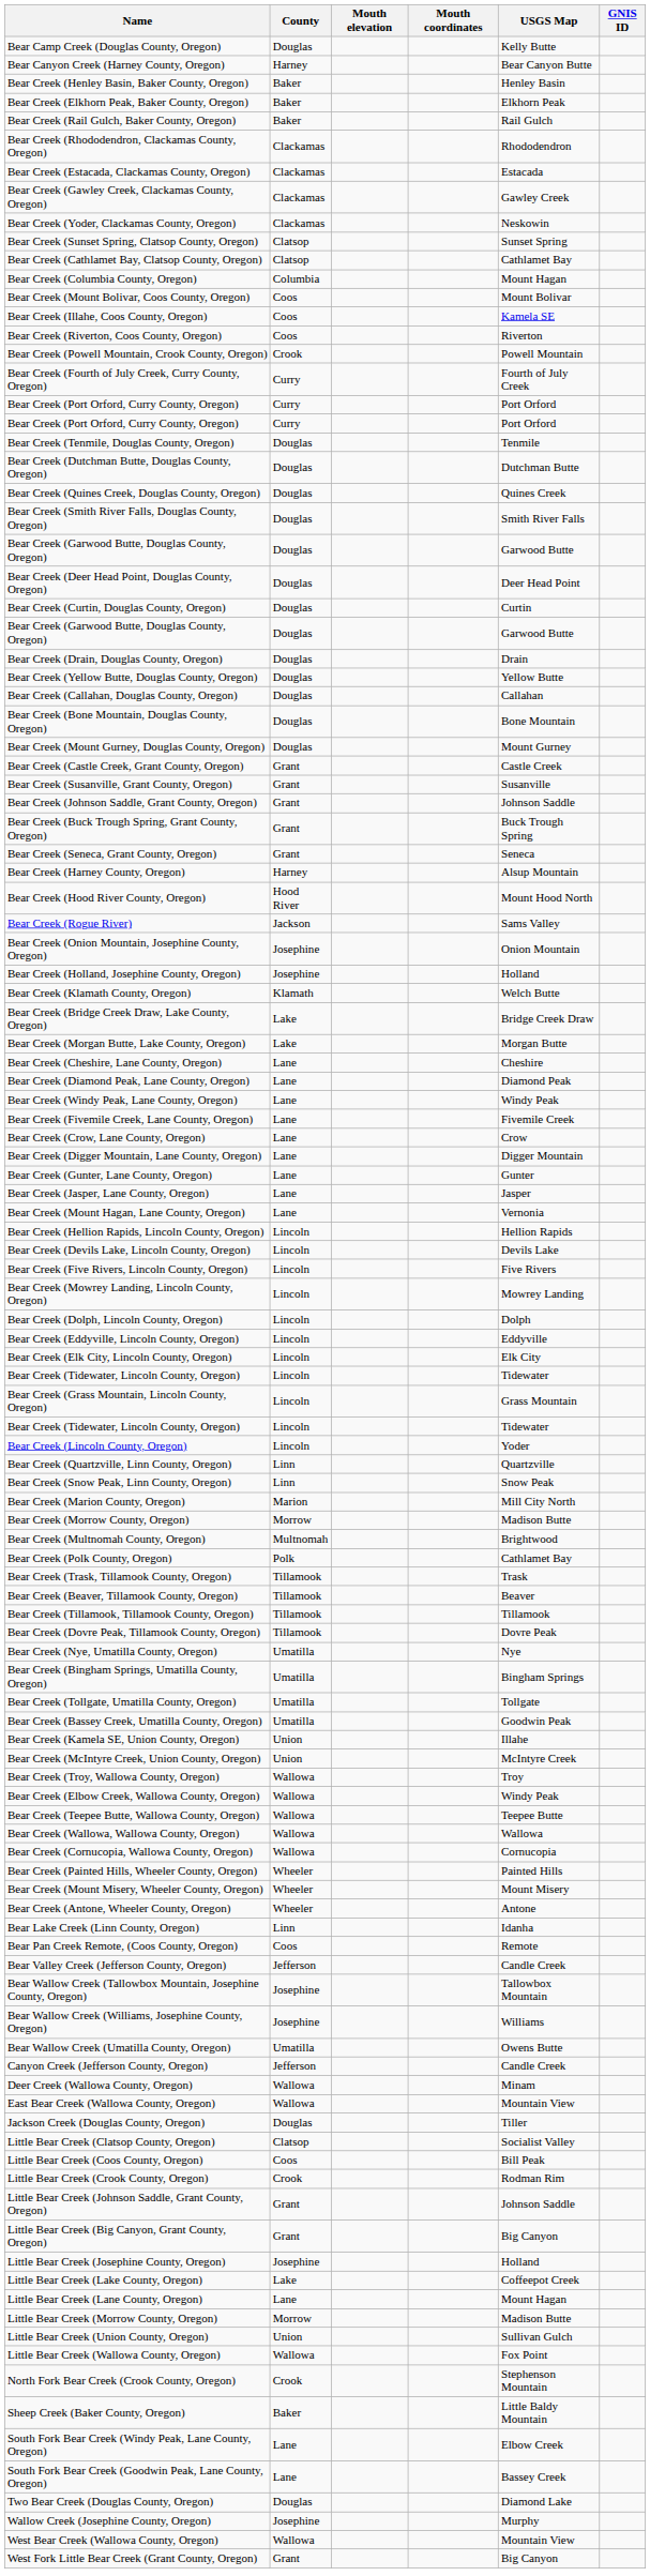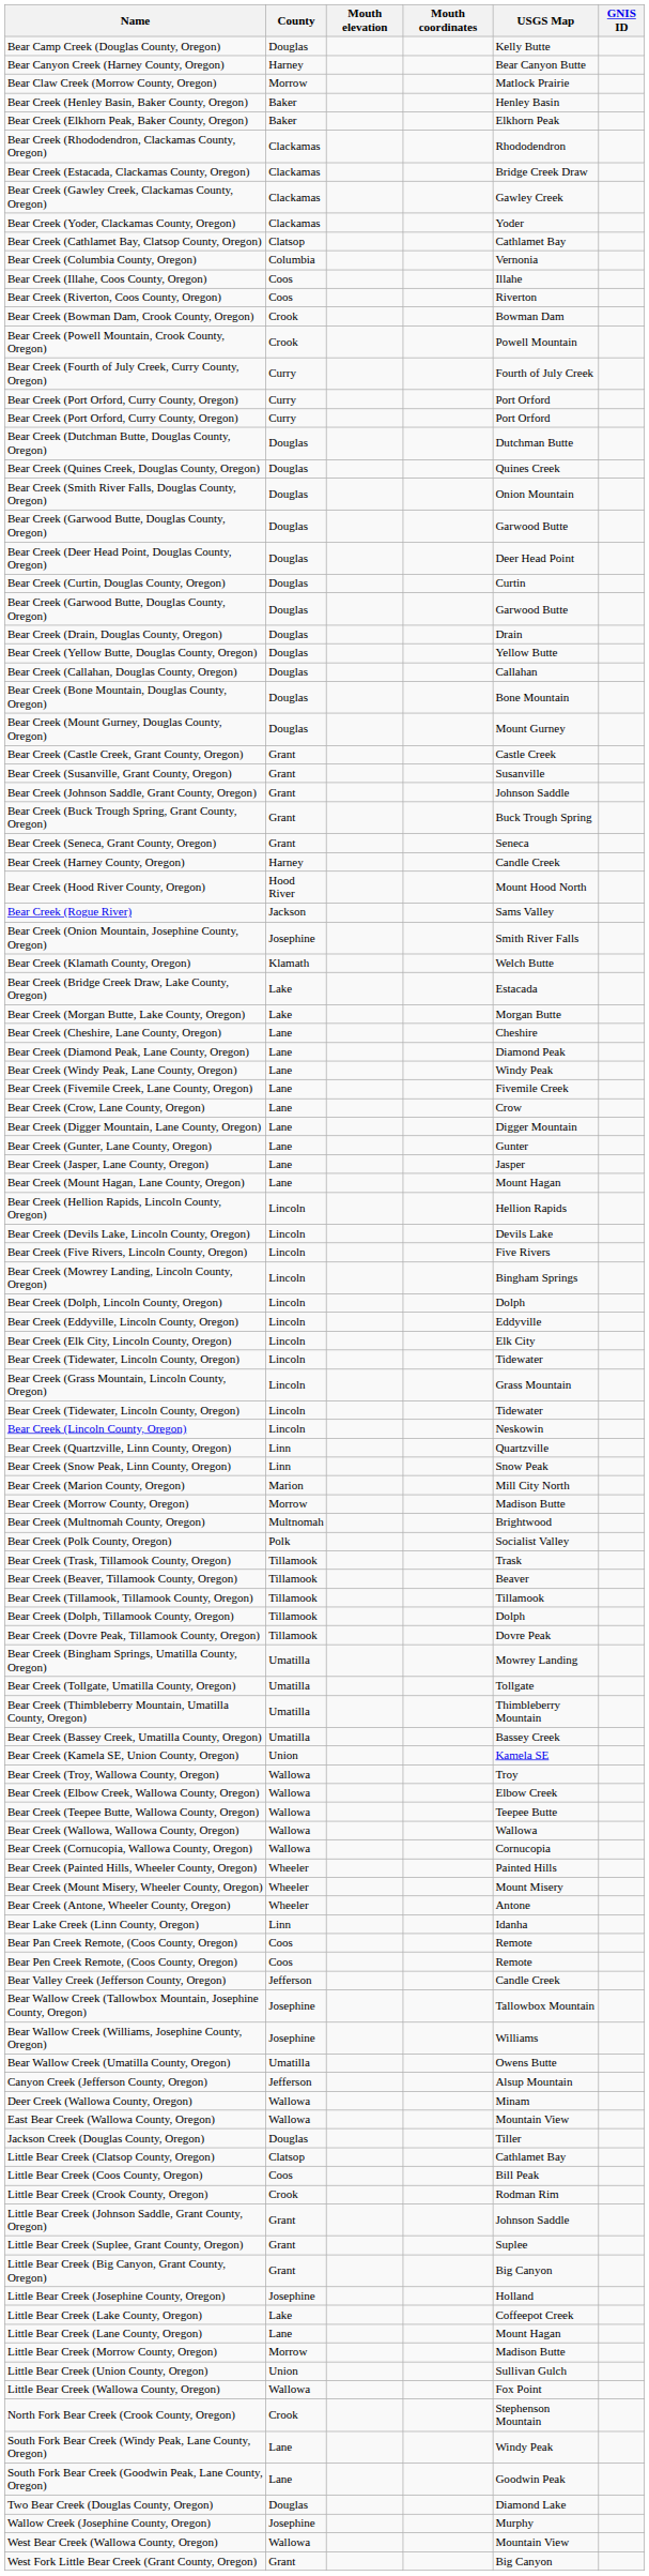+ row: Bear Claw Creek (Morrow County, Oregon) | Morrow | Matlock Prairie
- row: Bear Creek (Rail Gulch, Baker County, Oregon) | Baker | Rail Gulch
Bear Creek (Estacada, Clackamas County, Oregon) | USGS Map: Estacada -> Bridge Creek Draw
Bear Creek (Yoder, Clackamas County, Oregon) | USGS Map: Neskowin -> Yoder
- row: Bear Creek (Sunset Spring, Clatsop County, Oregon) | Clatsop | Sunset Spring
Bear Creek (Columbia County, Oregon) | USGS Map: Mount Hagan -> Vernonia
- row: Bear Creek (Mount Bolivar, Coos County, Oregon) | Coos | Mount Bolivar
Bear Creek (Illahe, Coos County, Oregon) | USGS Map: Kamela SE -> Illahe
+ row: Bear Creek (Bowman Dam, Crook County, Oregon) | Crook | Bowman Dam
- row: Bear Creek (Tenmile, Douglas County, Oregon) | Douglas | Tenmile
Bear Creek (Smith River Falls, Douglas County, Oregon) | USGS Map: Smith River Falls -> Onion Mountain
Bear Creek (Harney County, Oregon) | USGS Map: Alsup Mountain -> Candle Creek
Bear Creek (Onion Mountain, Josephine County, Oregon) | USGS Map: Onion Mountain -> Smith River Falls
- row: Bear Creek (Holland, Josephine County, Oregon) | Josephine | Holland
Bear Creek (Bridge Creek Draw, Lake County, Oregon) | USGS Map: Bridge Creek Draw -> Estacada
Bear Creek (Mount Hagan, Lane County, Oregon) | USGS Map: Vernonia -> Mount Hagan
Bear Creek (Mowrey Landing, Lincoln County, Oregon) | USGS Map: Mowrey Landing -> Bingham Springs
Bear Creek (Lincoln County, Oregon) | USGS Map: Yoder -> Neskowin
Bear Creek (Polk County, Oregon) | USGS Map: Cathlamet Bay -> Socialist Valley
+ row: Bear Creek (Dolph, Tillamook County, Oregon) | Tillamook | Dolph
- row: Bear Creek (Nye, Umatilla County, Oregon) | Umatilla | Nye
Bear Creek (Bingham Springs, Umatilla County, Oregon) | USGS Map: Bingham Springs -> Mowrey Landing
+ row: Bear Creek (Thimbleberry Mountain, Umatilla County, Oregon) | Umatilla | Thimbleberry Mountain
Bear Creek (Bassey Creek, Umatilla County, Oregon) | USGS Map: Goodwin Peak -> Bassey Creek
Bear Creek (Kamela SE, Union County, Oregon) | USGS Map: Illahe -> Kamela SE
- row: Bear Creek (McIntyre Creek, Union County, Oregon) | Union | McIntyre Creek
Bear Creek (Elbow Creek, Wallowa County, Oregon) | USGS Map: Windy Peak -> Elbow Creek
+ row: Bear Pen Creek Remote, (Coos County, Oregon) | Coos | Remote
Canyon Creek (Jefferson County, Oregon) | USGS Map: Candle Creek -> Alsup Mountain
Little Bear Creek (Clatsop County, Oregon) | USGS Map: Socialist Valley -> Cathlamet Bay
+ row: Little Bear Creek (Suplee, Grant County, Oregon) | Grant | Suplee
- row: Sheep Creek (Baker County, Oregon) | Baker | Little Baldy Mountain
South Fork Bear Creek (Windy Peak, Lane County, Oregon) | USGS Map: Elbow Creek -> Windy Peak
South Fork Bear Creek (Goodwin Peak, Lane County, Oregon) | USGS Map: Bassey Creek -> Goodwin Peak
